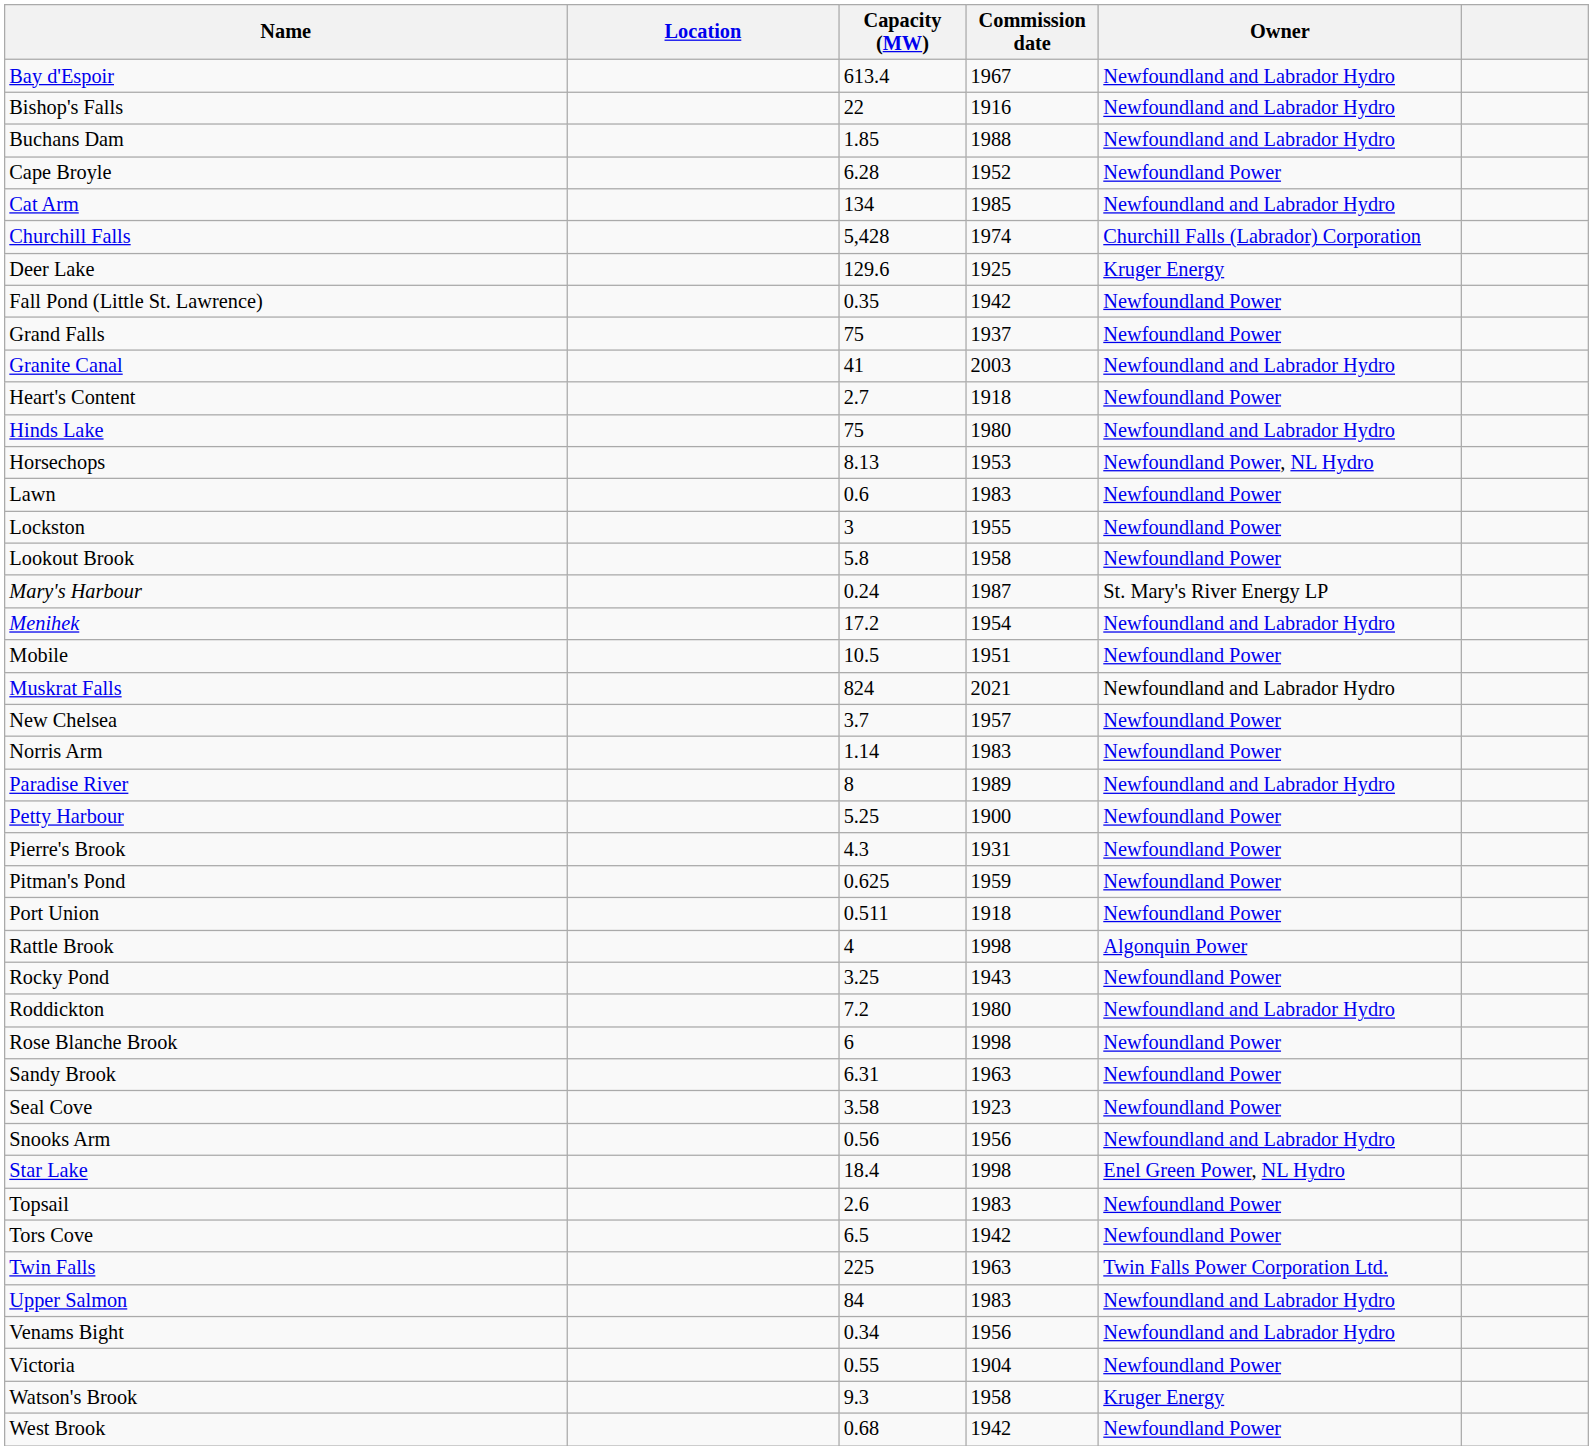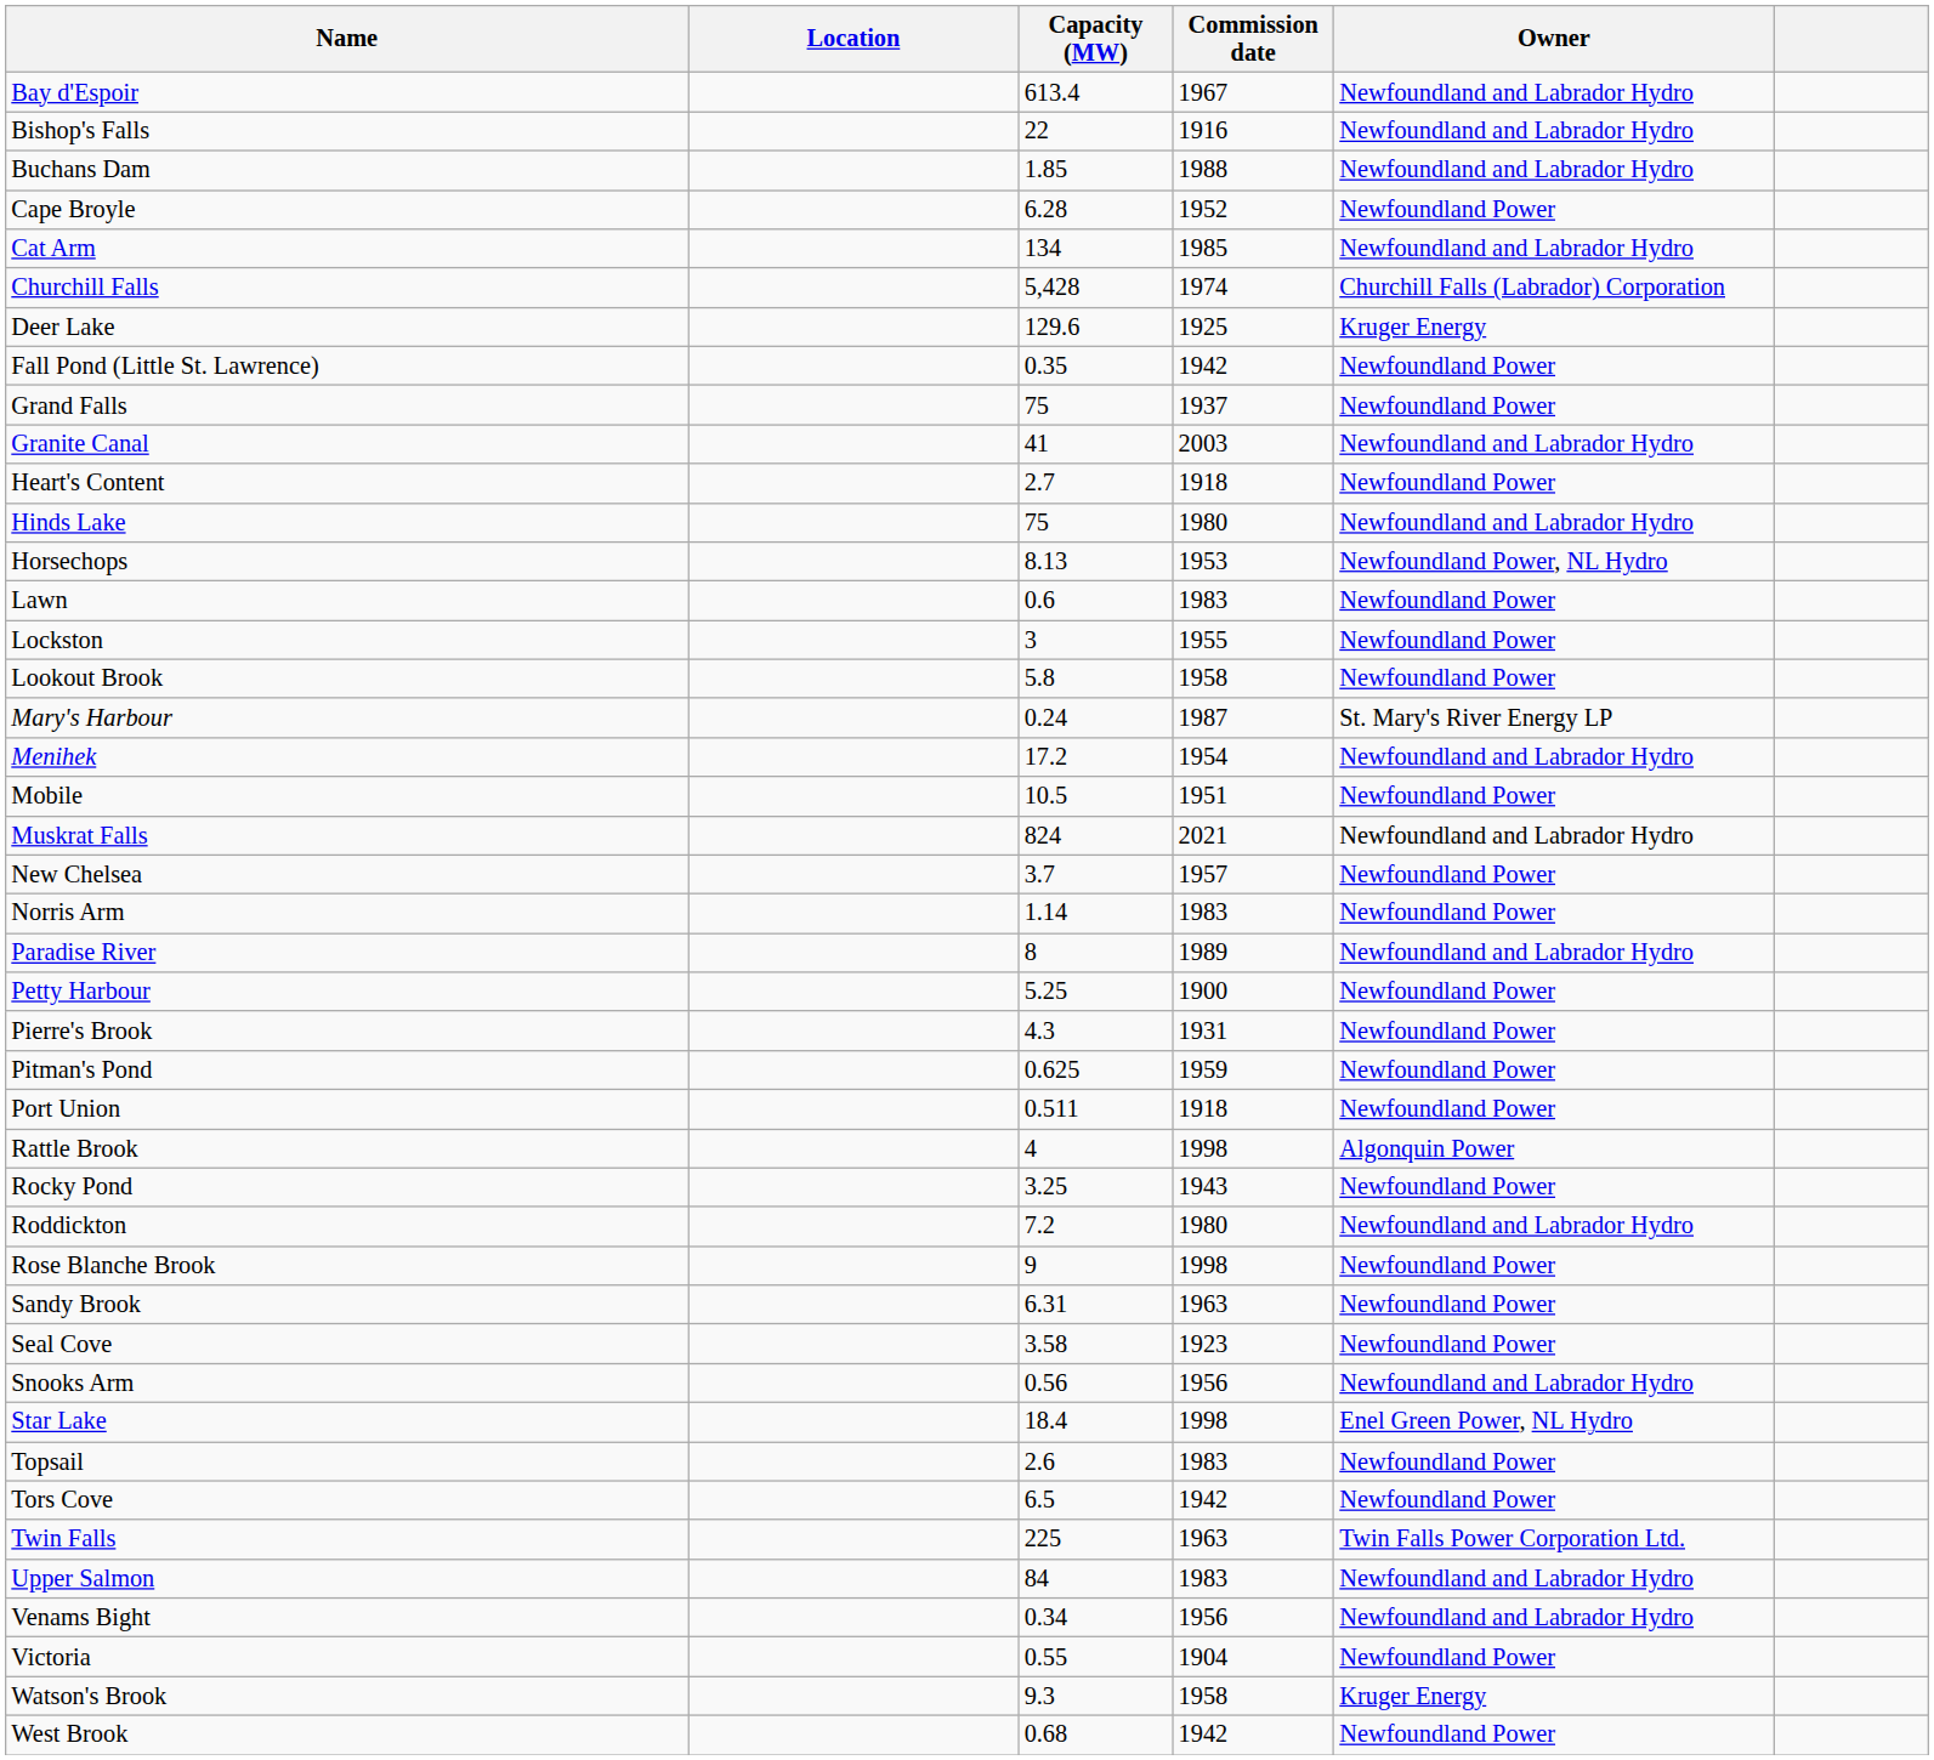Rose Blanche Brook | Capacity (MW): 6 -> 9
